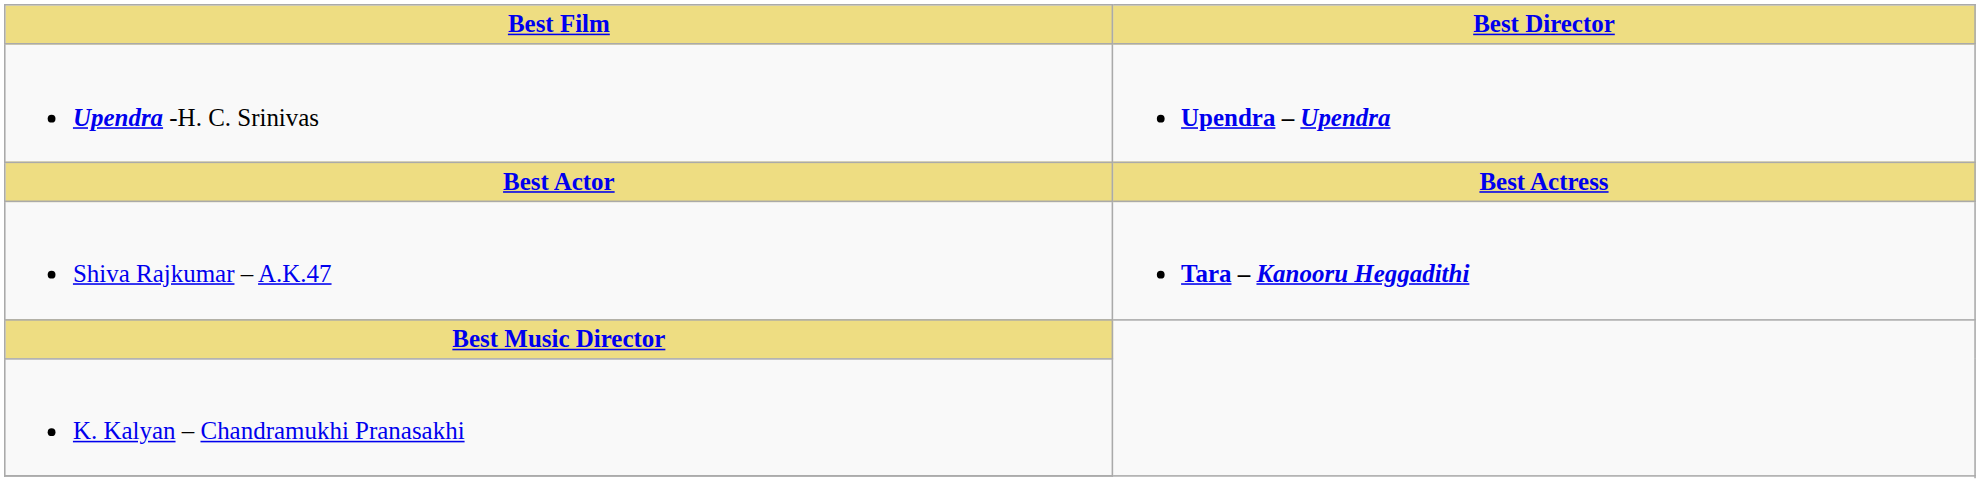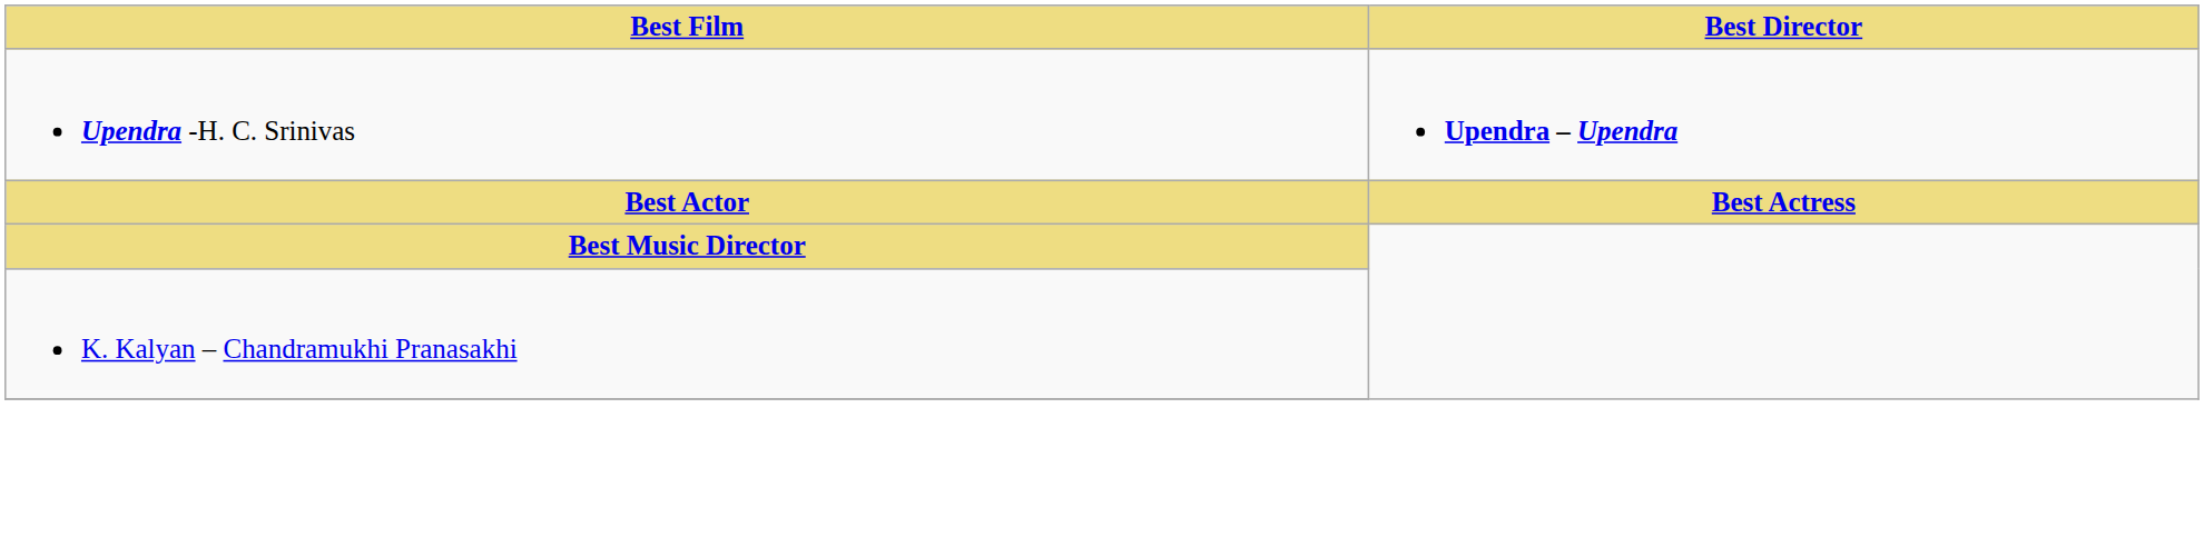- row: Shiva Rajkumar – A.K.47 | Tara – Kanooru Heggadithi
